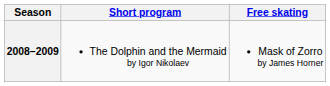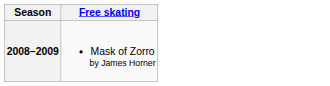- column: Short program | The Dolphin and the Mermaid by Igor Nikolaev
